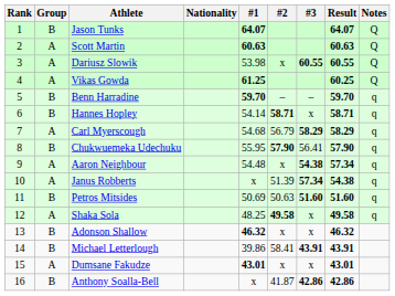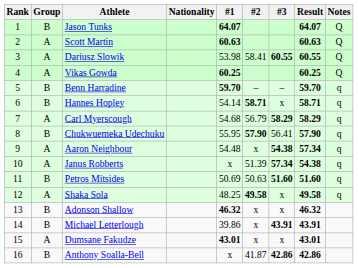Dariusz Slowik | #2: x -> 58.41
Vikas Gowda | #1: 61.25 -> 60.25
Michael Letterlough | #2: 58.41 -> x
